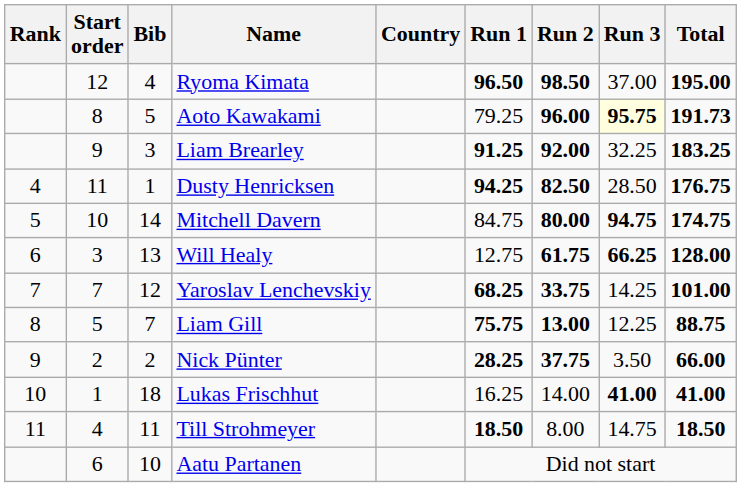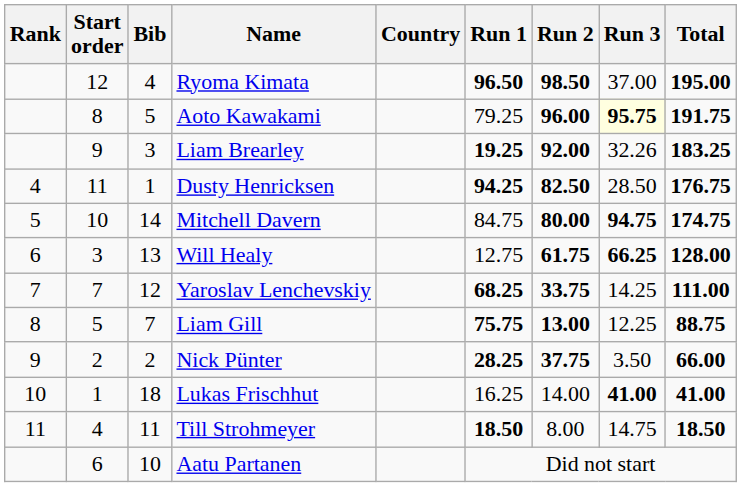Aoto Kawakami | Total: 191.73 -> 191.75
Liam Brearley | Run 1: 91.25 -> 19.25
Liam Brearley | Run 3: 32.25 -> 32.26
Yaroslav Lenchevskiy | Total: 101.00 -> 111.00
